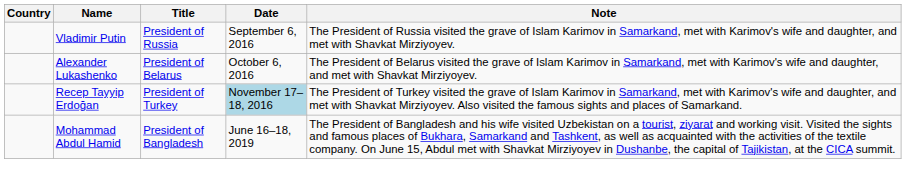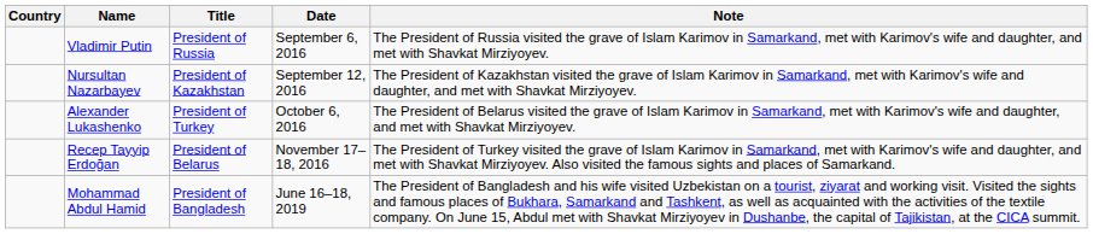+ row: Nursultan Nazarbayev | President of Kazakhstan | September 12, 2016 | The President of Kazakhstan visited the grave of Islam Karimov in Samarkand, met with Karimov's wife and daughter, and met with Shavkat Mirziyoyev.
Alexander Lukashenko | Title: President of Belarus -> President of Turkey
Recep Tayyip Erdoğan | Title: President of Turkey -> President of Belarus
Recep Tayyip Erdoğan | Date: lightblue background -> no background
